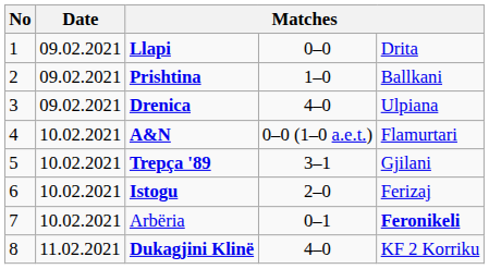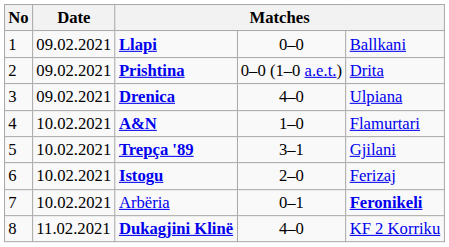Llapi | column 5: Drita -> Ballkani
Prishtina | column 4: 1–0 -> 0–0 (1–0 a.e.t.)
Prishtina | column 5: Ballkani -> Drita
A&N | column 4: 0–0 (1–0 a.e.t.) -> 1–0
